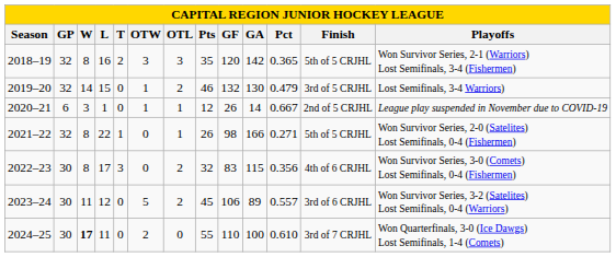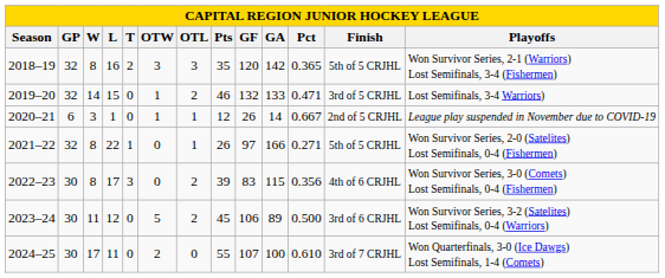2019–20 | GA: 130 -> 133
2019–20 | Pct: 0.479 -> 0.471
2021–22 | GF: 98 -> 97
2022–23 | Pts: 32 -> 39
2023–24 | Pct: 0.557 -> 0.500
2024–25 | W: bold -> normal
2024–25 | GF: 110 -> 107
